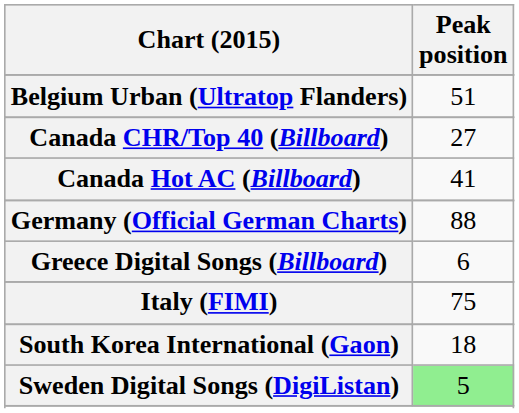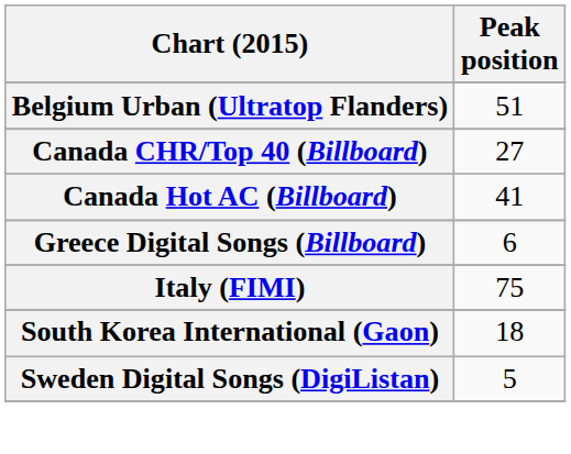- row: Germany (Official German Charts) | 88
Sweden Digital Songs (DigiListan) | Peak position: lightgreen background -> no background
